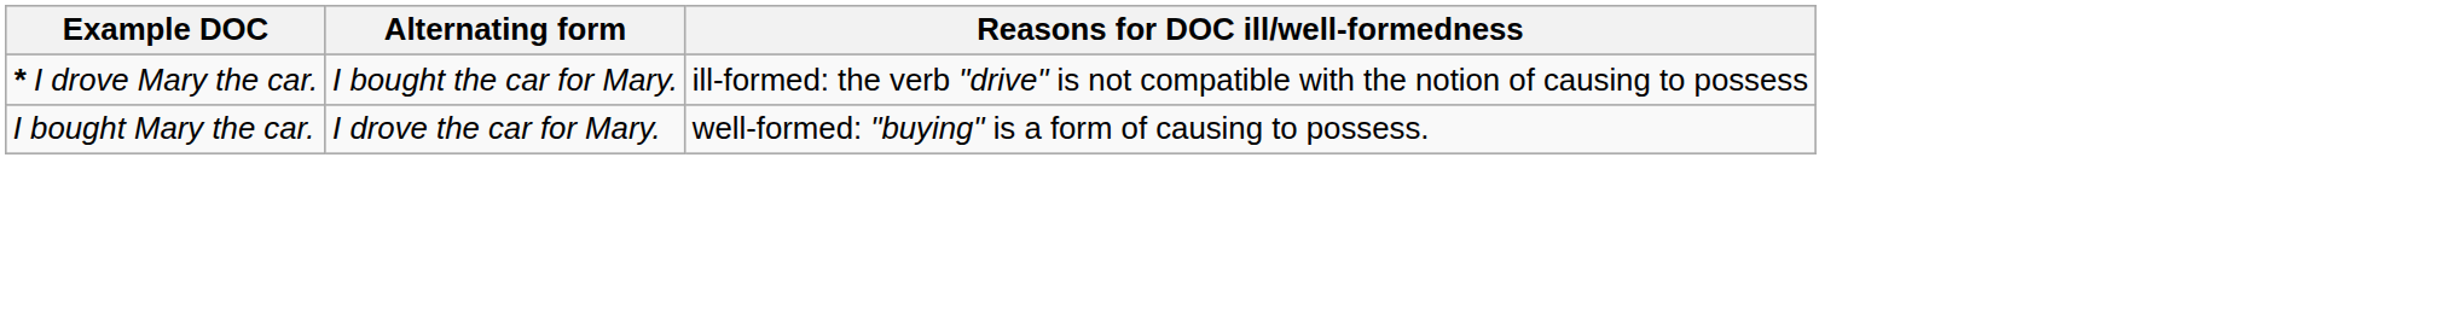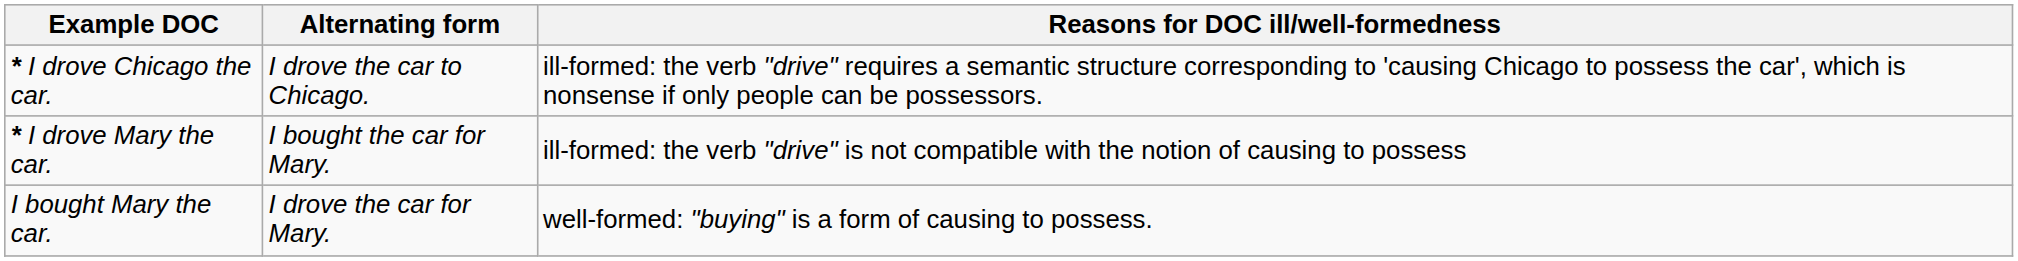+ row: * I drove Chicago the car. | I drove the car to Chicago. | ill-formed: the verb "drive" requires a semantic structure corresponding to 'causing Chicago to possess the car', which is nonsense if only people can be possessors.
